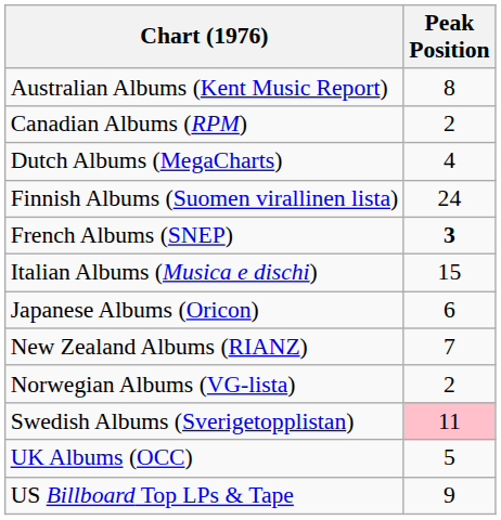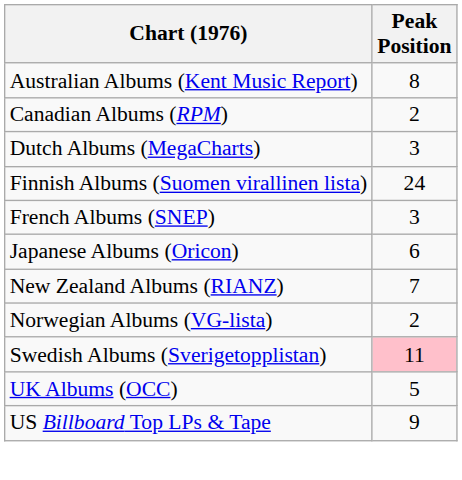Dutch Albums (MegaCharts) | Peak Position: 4 -> 3
French Albums (SNEP) | Peak Position: bold -> normal
- row: Italian Albums (Musica e dischi) | 15
